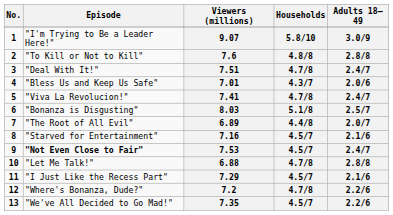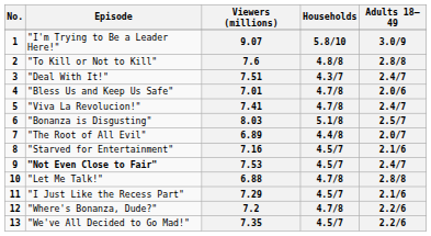7.51 | Households: 4.7/8 -> 4.3/7
7.01 | Households: 4.3/7 -> 4.7/8
